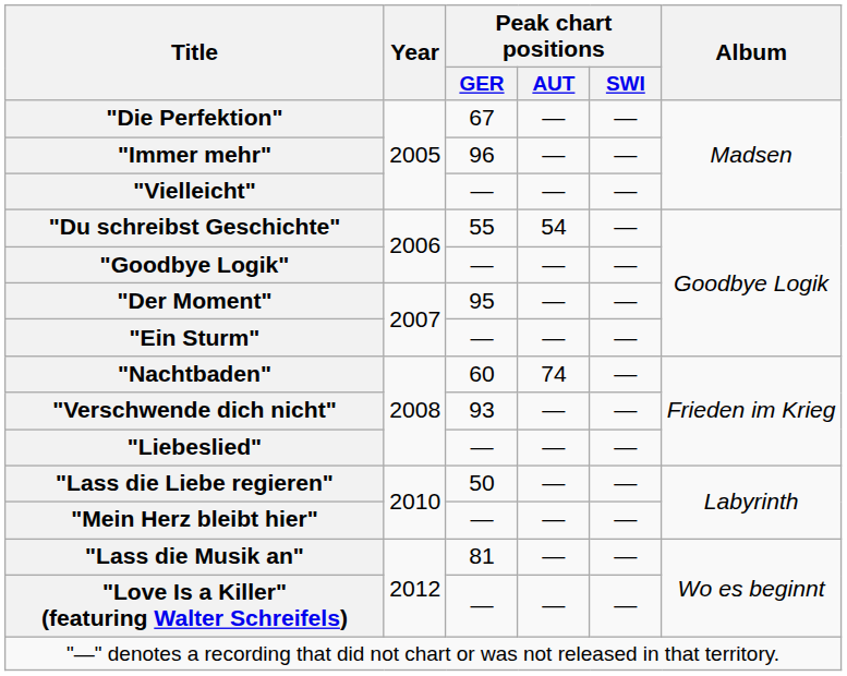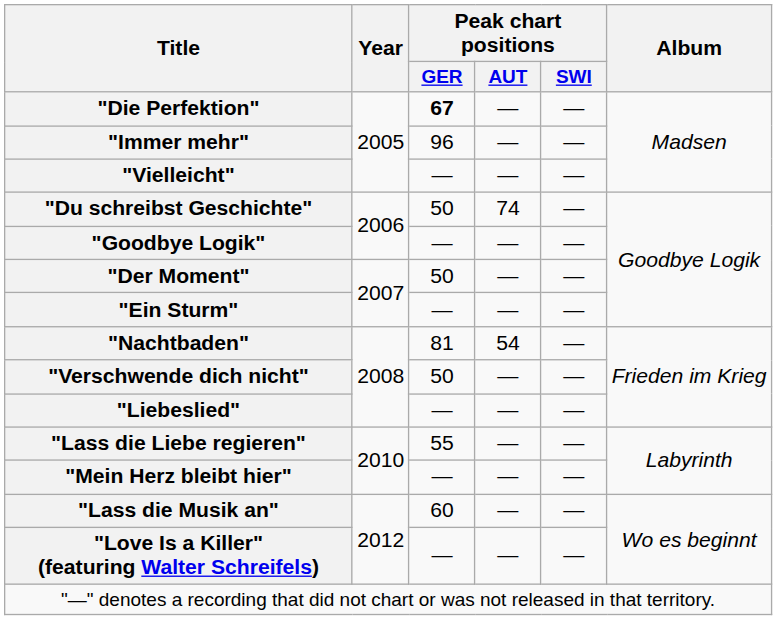"Die Perfektion" | Peak chart positions / GER: normal -> bold
"Du schreibst Geschichte" | Peak chart positions / GER: 55 -> 50
"Du schreibst Geschichte" | Peak chart positions / AUT: 54 -> 74
"Der Moment" | Peak chart positions / GER: 95 -> 50
"Nachtbaden" | Peak chart positions / GER: 60 -> 81
"Nachtbaden" | Peak chart positions / AUT: 74 -> 54
"Verschwende dich nicht" | Peak chart positions / GER: 93 -> 50
"Lass die Liebe regieren" | Peak chart positions / GER: 50 -> 55
"Lass die Musik an" | Peak chart positions / GER: 81 -> 60
